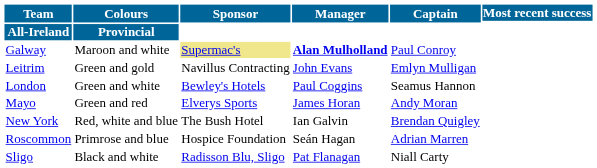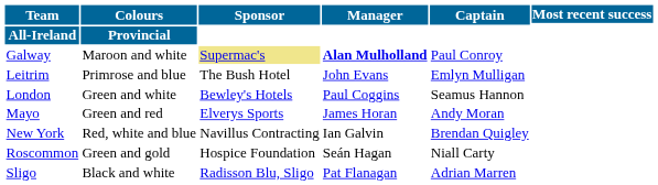Leitrim | Colours: Green and gold -> Primrose and blue
Leitrim | Sponsor: Navillus Contracting -> The Bush Hotel
New York | Sponsor: The Bush Hotel -> Navillus Contracting
Roscommon | Colours: Primrose and blue -> Green and gold
Roscommon | Captain: Adrian Marren -> Niall Carty
Sligo | Captain: Niall Carty -> Adrian Marren
